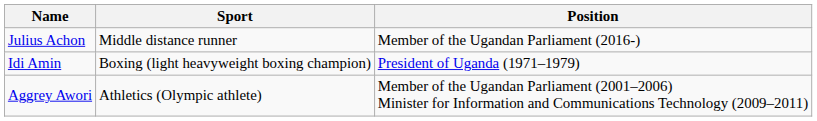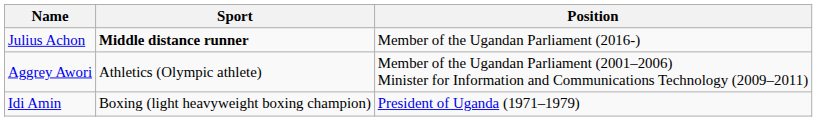Julius Achon | Sport: normal -> bold
rows swapped: Idi Amin <-> Aggrey Awori
